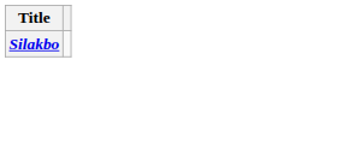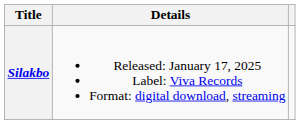+ column: Details | Released: January 17, 2025 Label: Viva Records Format: digital download, streaming
